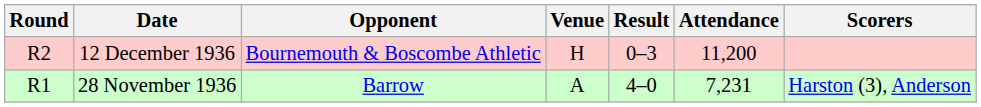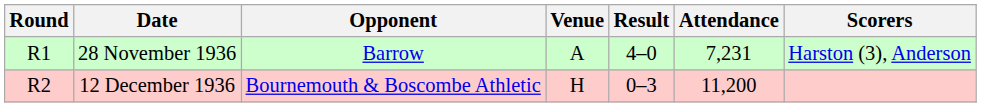rows swapped: 28 November 1936 <-> 12 December 1936
